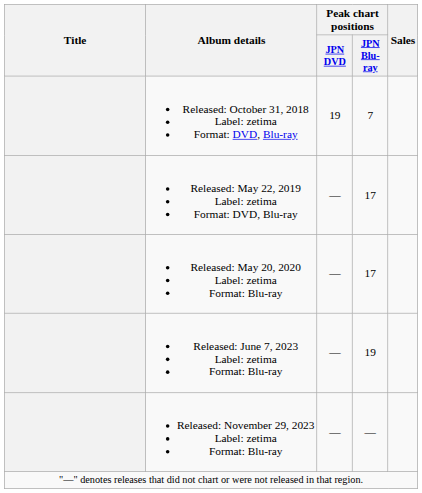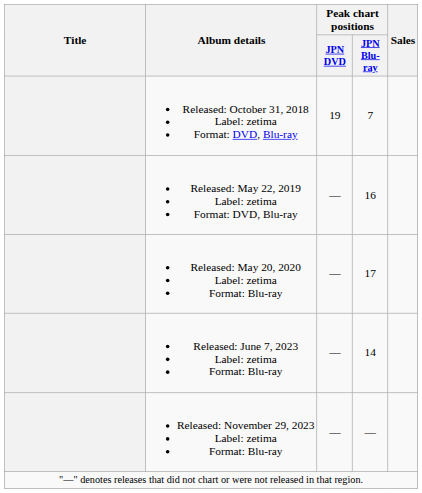Released: May 22, 2019 Label: zetima Format: DVD, Blu-ray | Peak chart positions / JPN Blu-ray: 17 -> 16
Released: June 7, 2023 Label: zetima Format: Blu-ray | Peak chart positions / JPN Blu-ray: 19 -> 14
